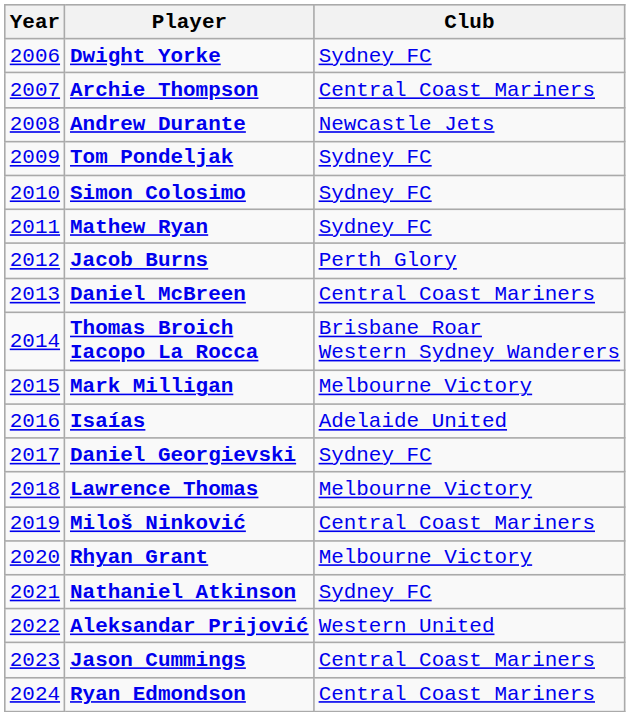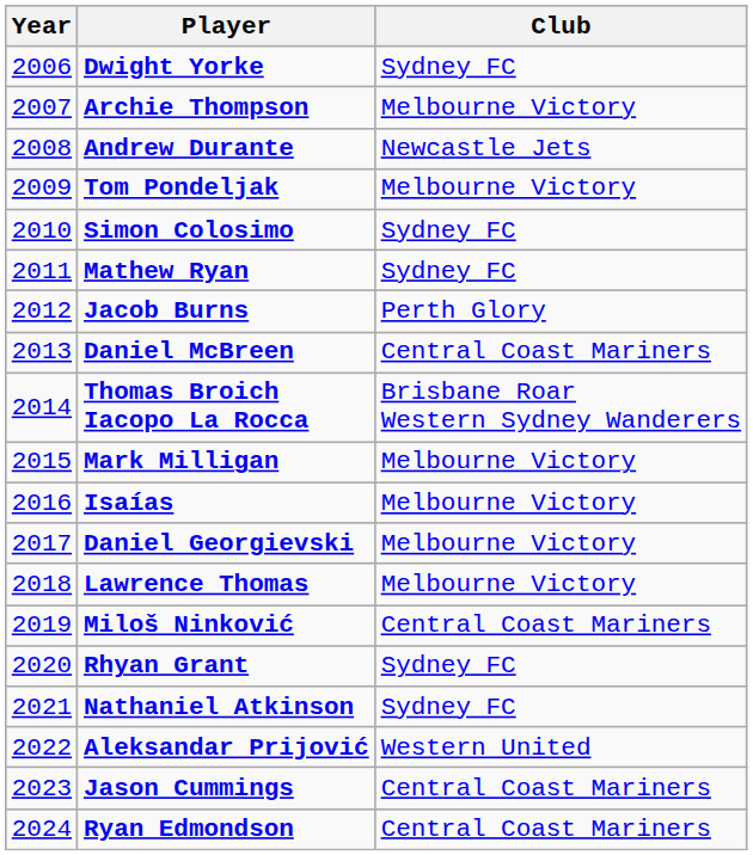Archie Thompson | Club: Central Coast Mariners -> Melbourne Victory
Tom Pondeljak | Club: Sydney FC -> Melbourne Victory
Isaías | Club: Adelaide United -> Melbourne Victory
Daniel Georgievski | Club: Sydney FC -> Melbourne Victory
Rhyan Grant | Club: Melbourne Victory -> Sydney FC
